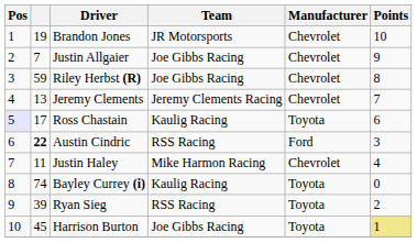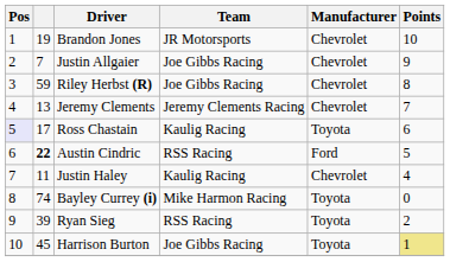Austin Cindric | Points: 3 -> 5
Justin Haley | Team: Mike Harmon Racing -> Kaulig Racing
Bayley Currey (i) | Team: Kaulig Racing -> Mike Harmon Racing
